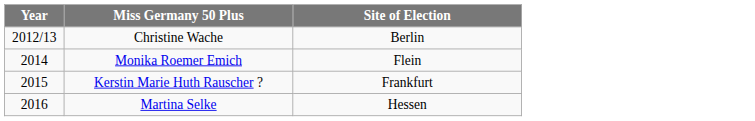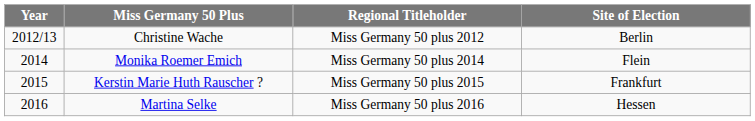+ column: Regional Titleholder | Miss Germany 50 plus 2012 | Miss Germany 50 plus 2014 | Miss Germany 50 plus 2015 | Miss Germany 50 plus 2016
